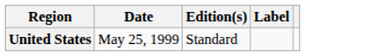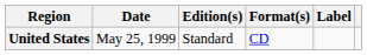+ column: Format(s) | CD
